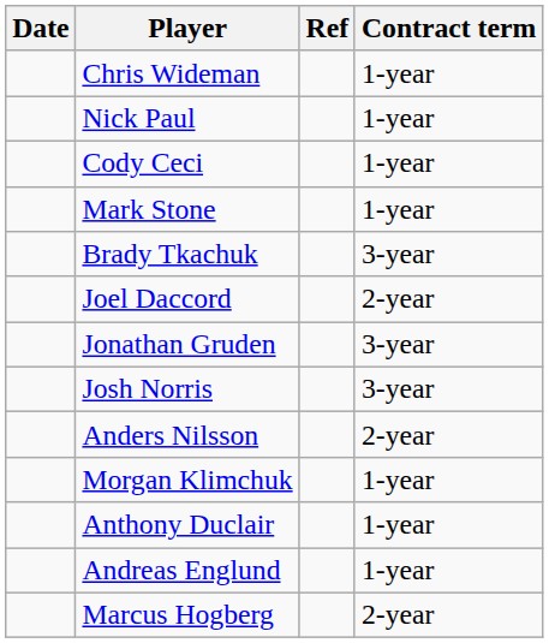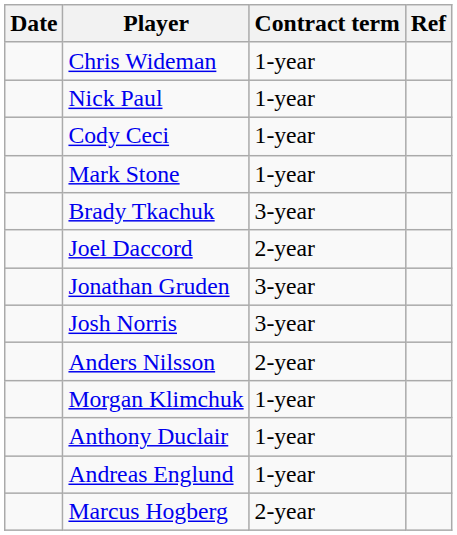columns swapped: Contract term <-> Ref
